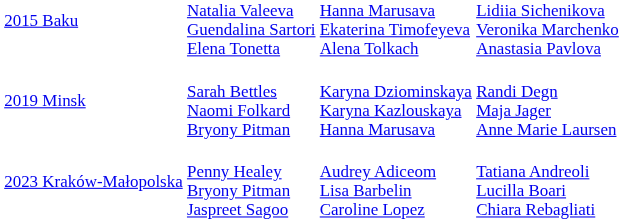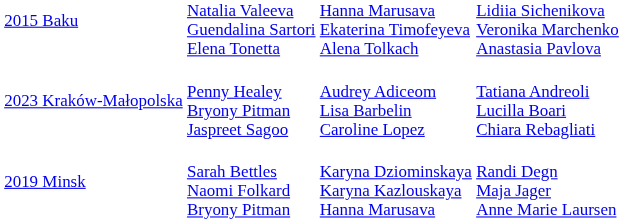rows swapped: 2019 Minsk <-> 2023 Kraków-Małopolska
